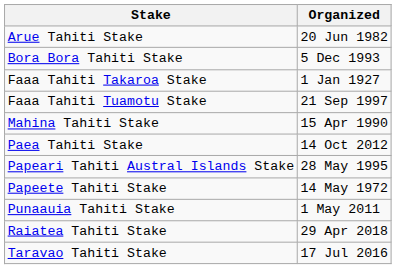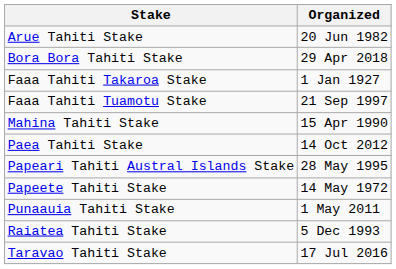Bora Bora Tahiti Stake | Organized: 5 Dec 1993 -> 29 Apr 2018
Raiatea Tahiti Stake | Organized: 29 Apr 2018 -> 5 Dec 1993
